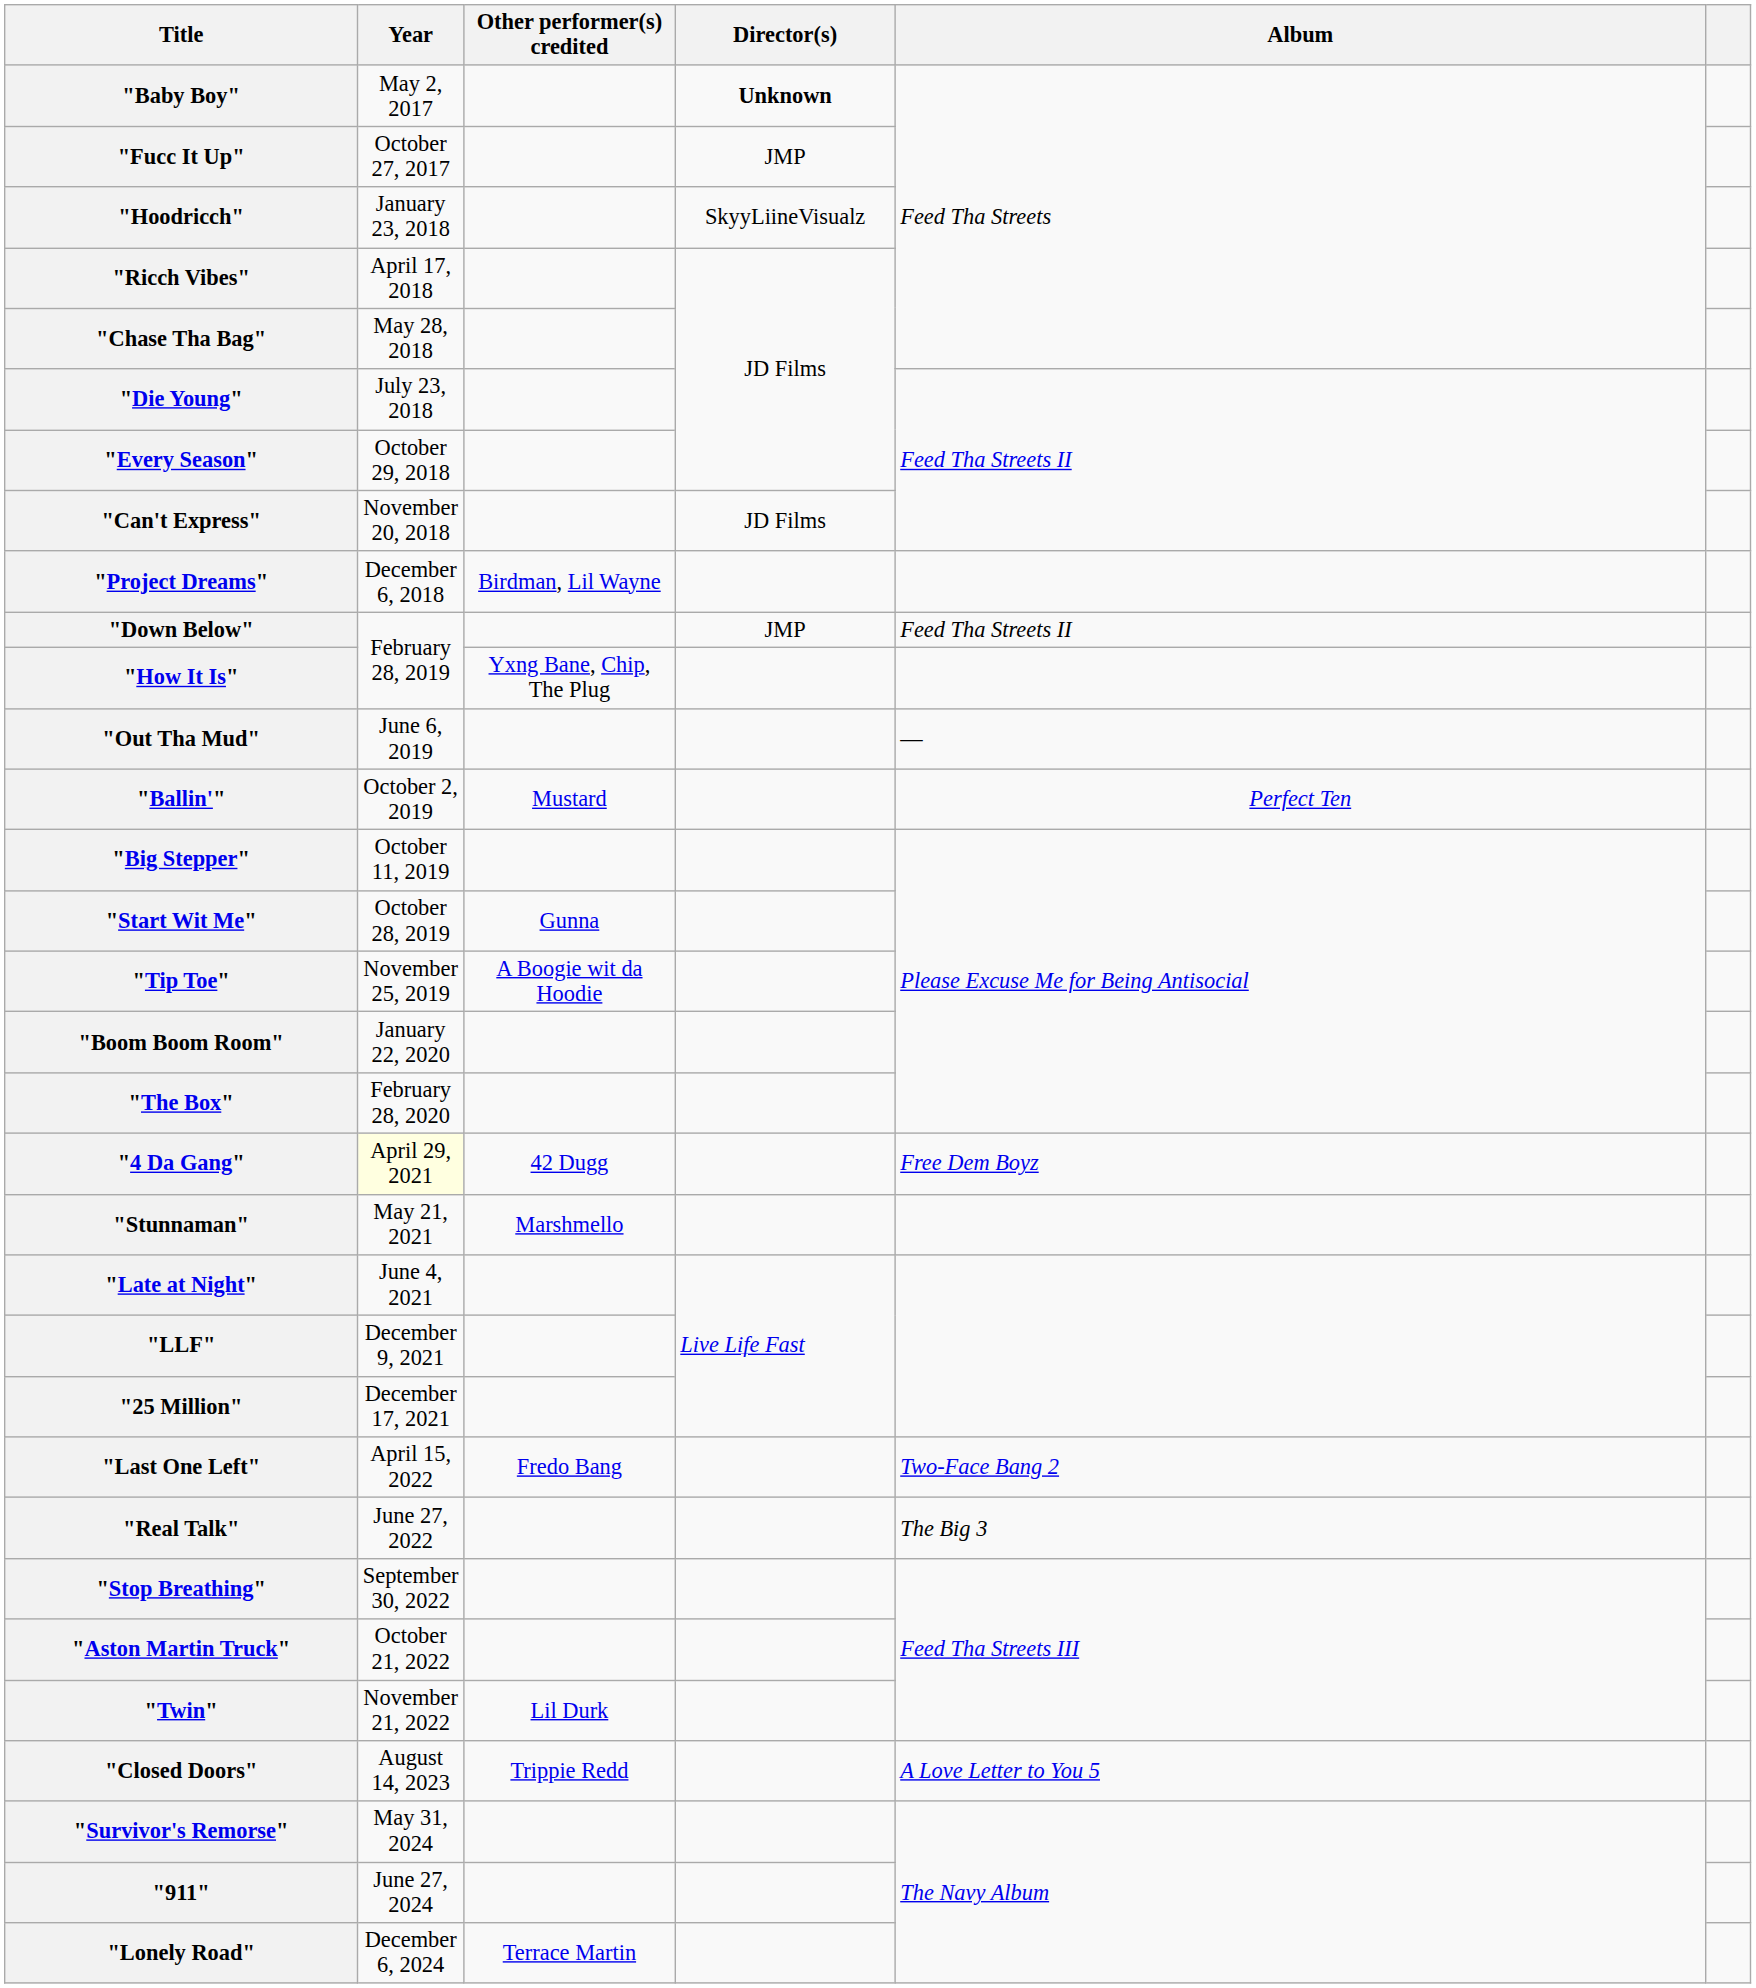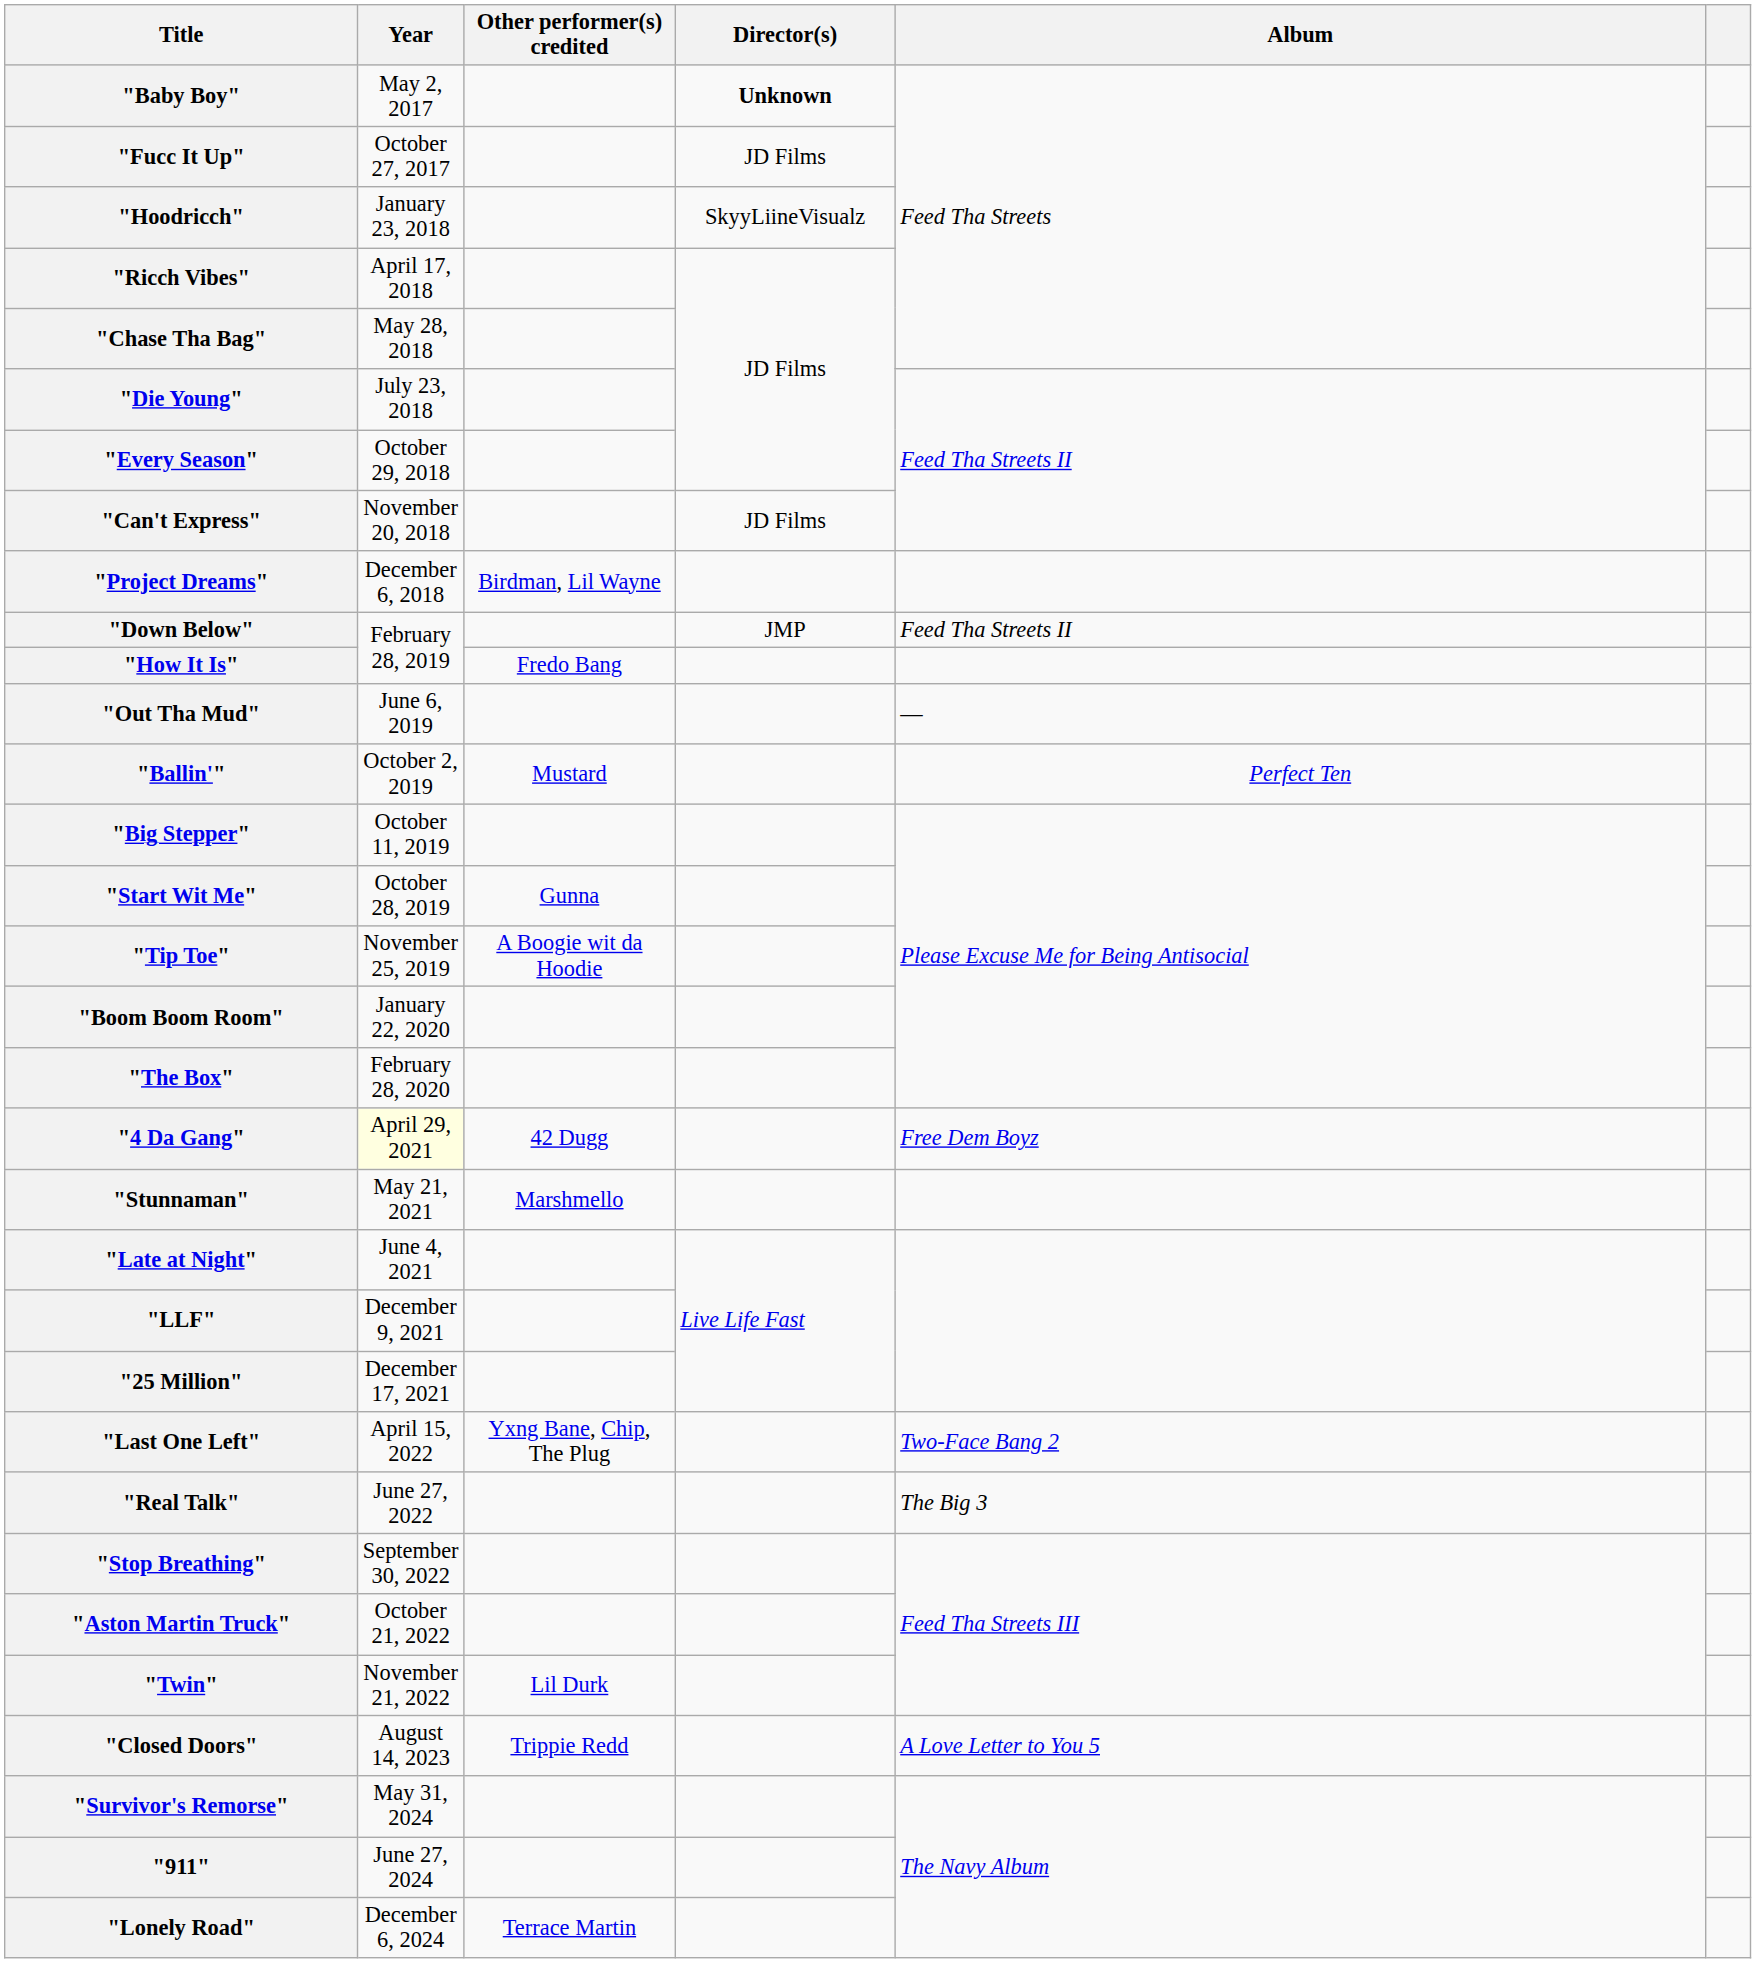"Fucc It Up" | Director(s): JMP -> JD Films
"How It Is" | Other performer(s) credited: Yxng Bane, Chip, The Plug -> Fredo Bang
"Last One Left" | Other performer(s) credited: Fredo Bang -> Yxng Bane, Chip, The Plug
